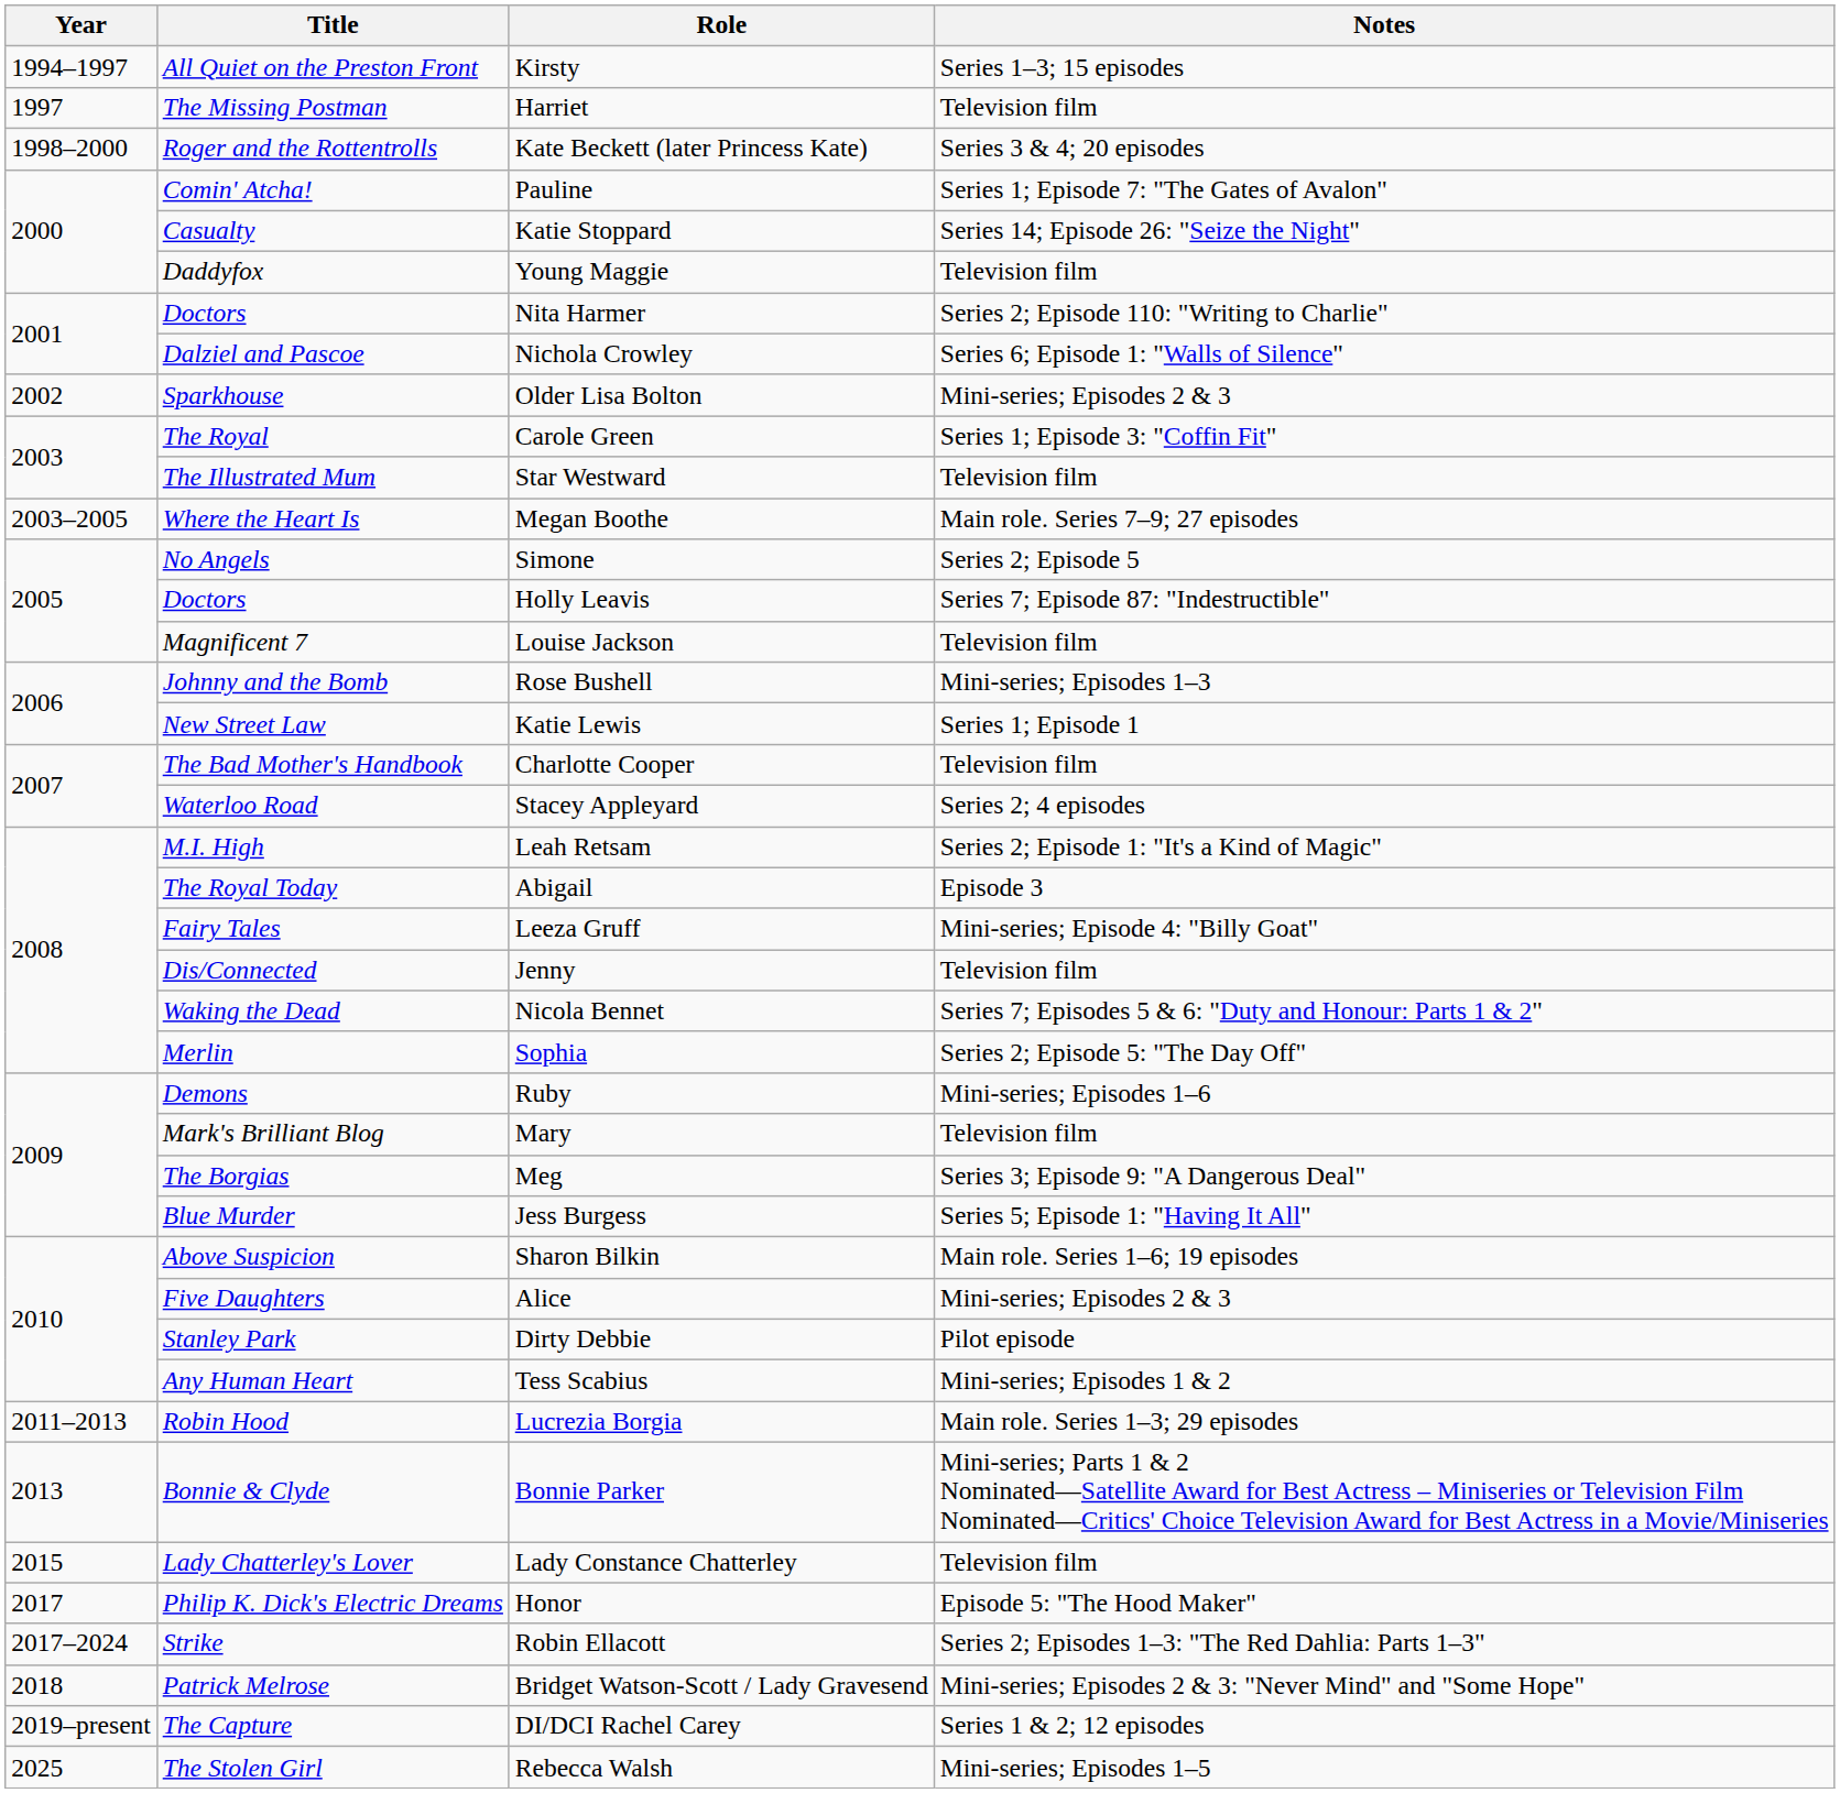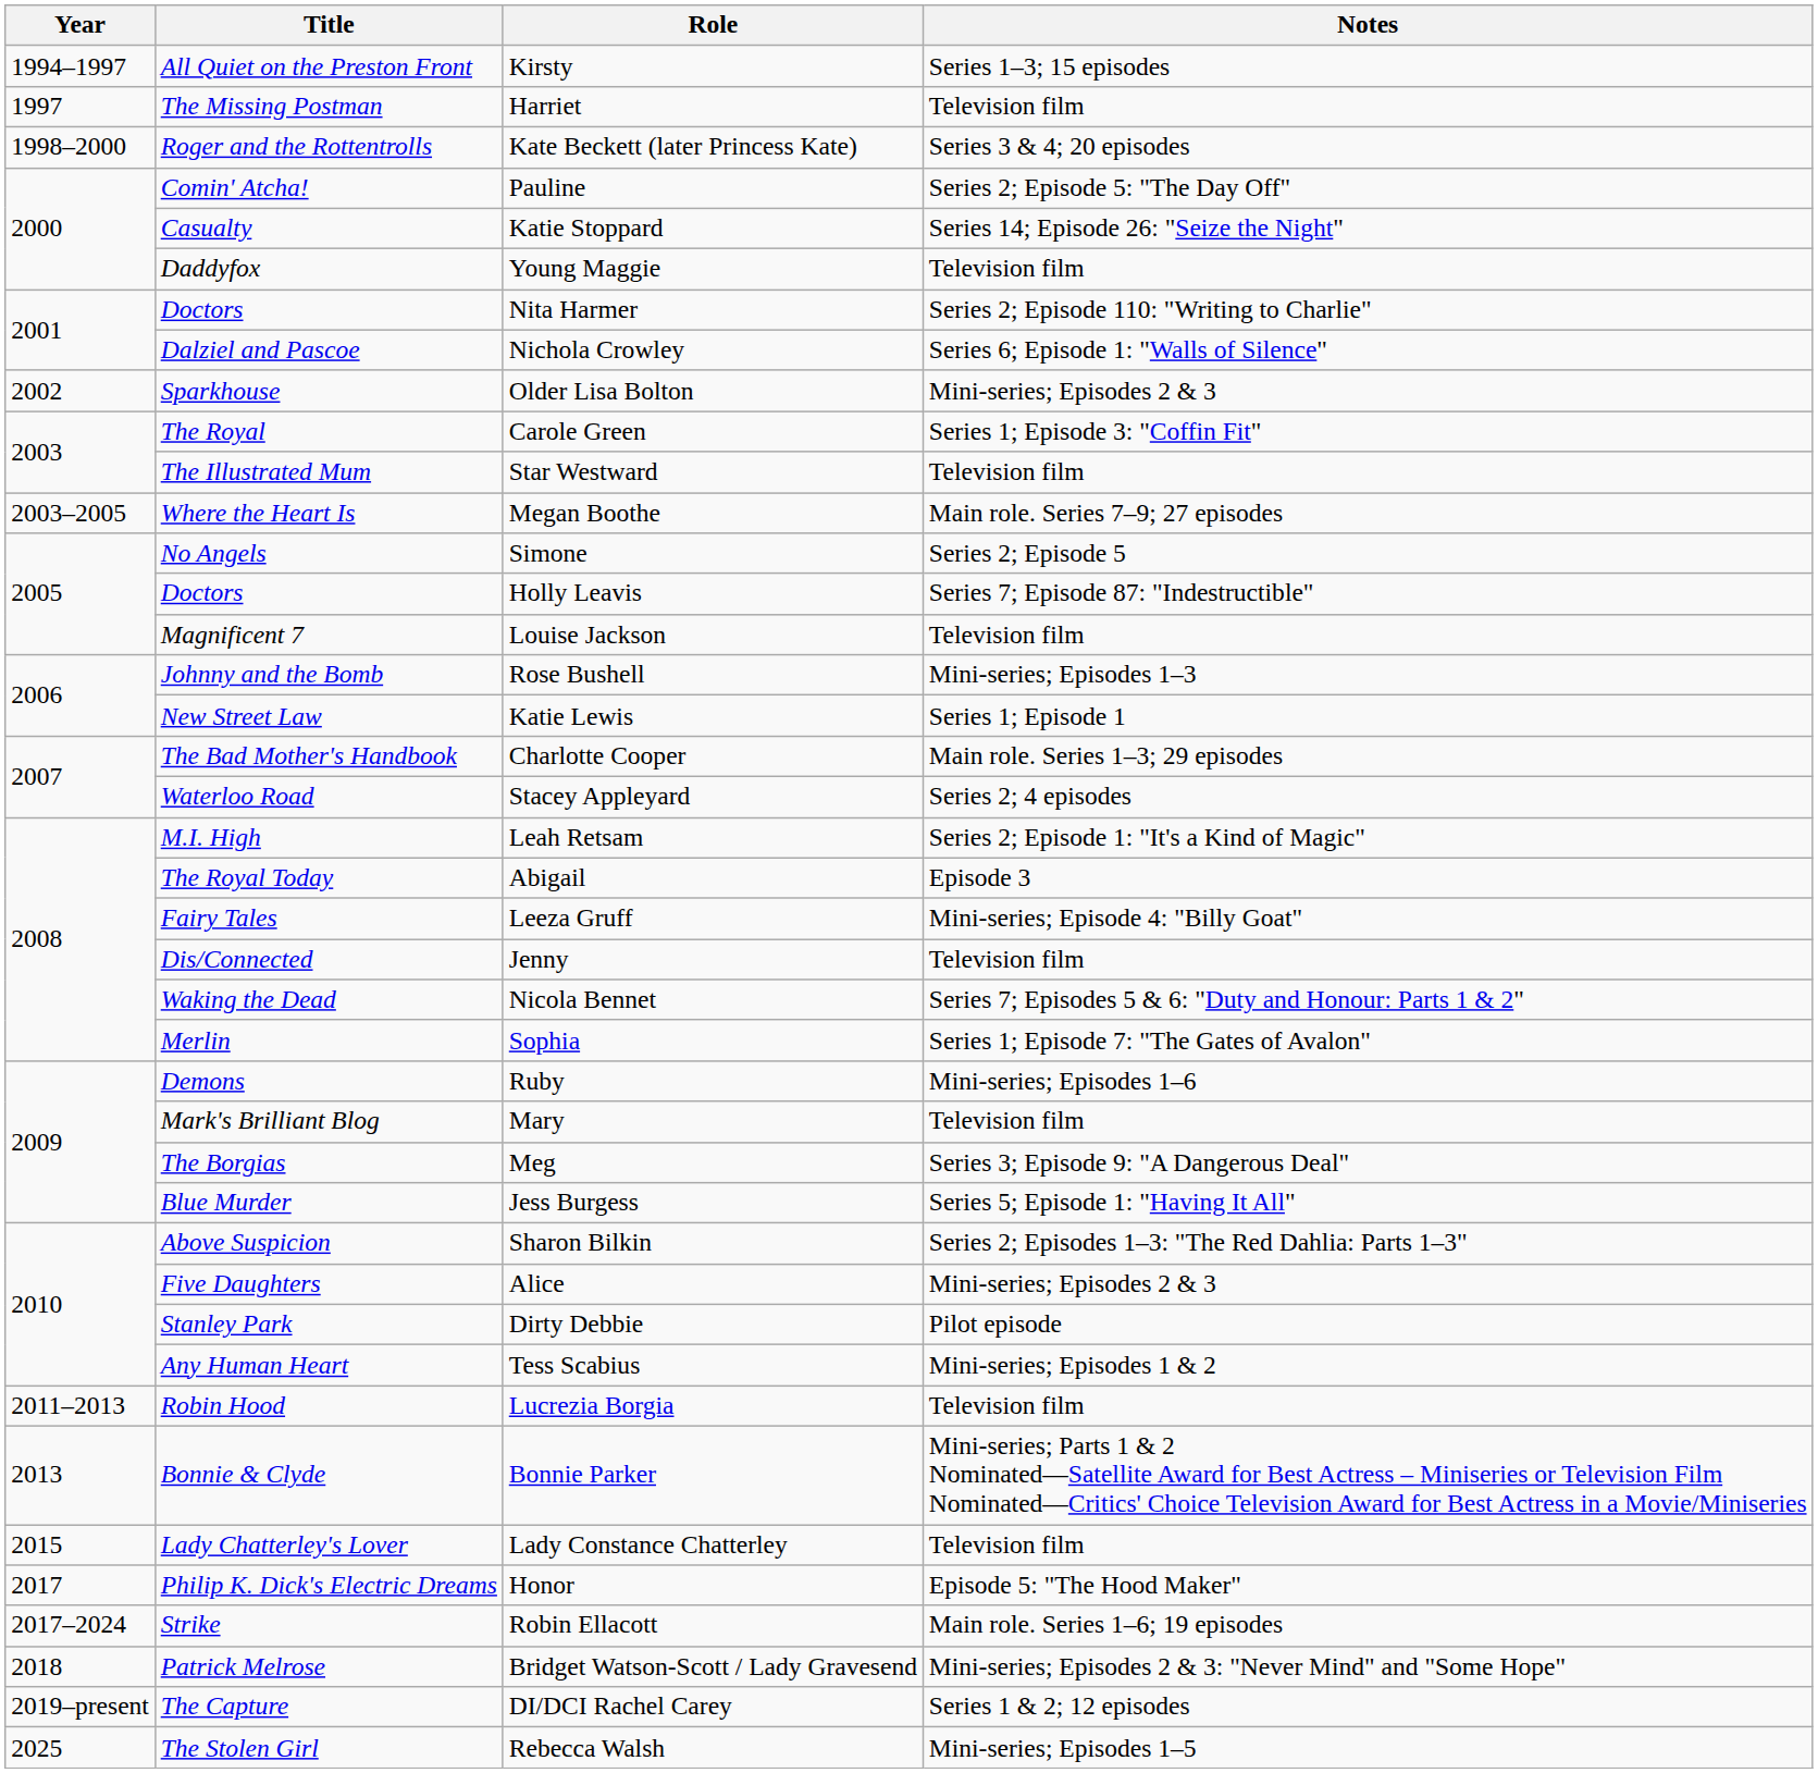Pauline | Notes: Series 1; Episode 7: "The Gates of Avalon" -> Series 2; Episode 5: "The Day Off"
Charlotte Cooper | Notes: Television film -> Main role. Series 1–3; 29 episodes
Sophia | Notes: Series 2; Episode 5: "The Day Off" -> Series 1; Episode 7: "The Gates of Avalon"
Sharon Bilkin | Notes: Main role. Series 1–6; 19 episodes -> Series 2; Episodes 1–3: "The Red Dahlia: Parts 1–3"
Lucrezia Borgia | Notes: Main role. Series 1–3; 29 episodes -> Television film
Robin Ellacott | Notes: Series 2; Episodes 1–3: "The Red Dahlia: Parts 1–3" -> Main role. Series 1–6; 19 episodes
